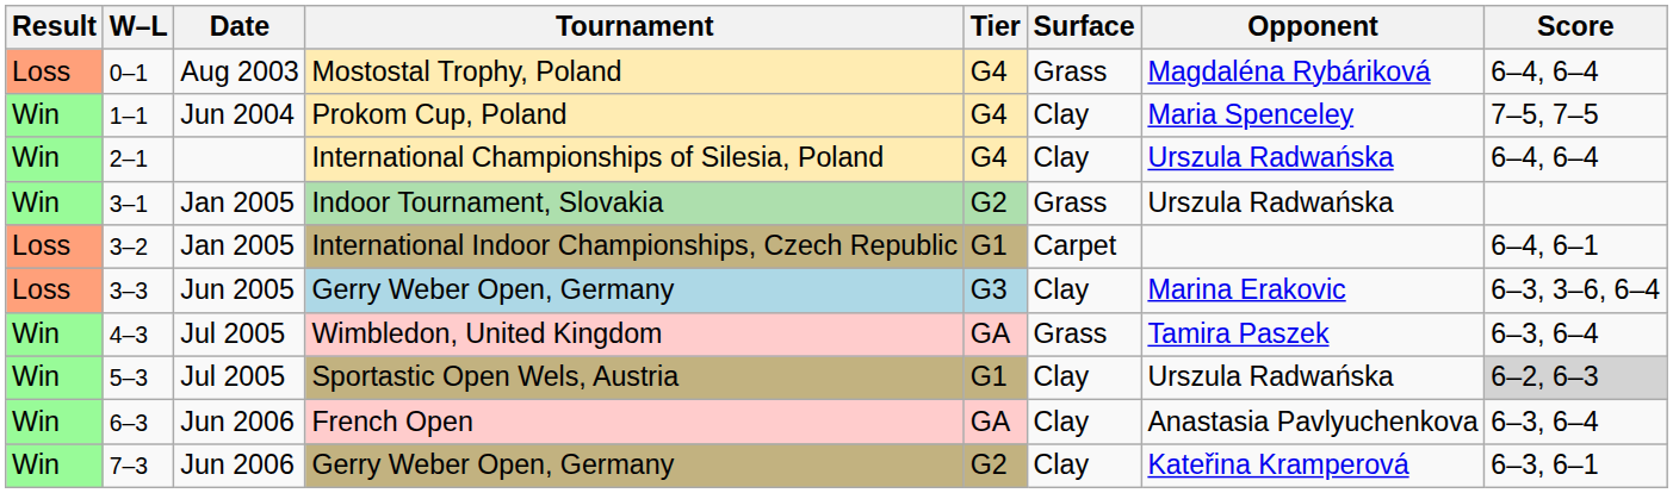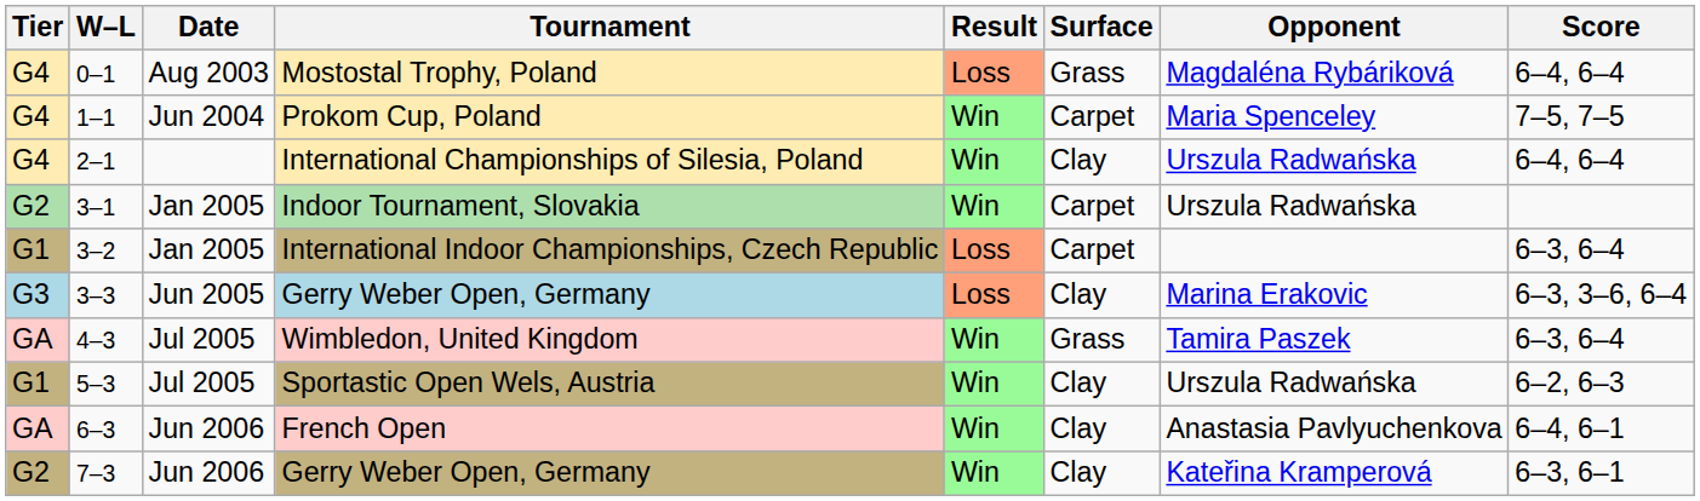columns swapped: Result <-> Tier
Prokom Cup, Poland | Surface: Clay -> Carpet
Indoor Tournament, Slovakia | Surface: Grass -> Carpet
International Indoor Championships, Czech Republic | Score: 6–4, 6–1 -> 6–3, 6–4
Sportastic Open Wels, Austria | Score: lightgrey background -> no background
French Open | Score: 6–3, 6–4 -> 6–4, 6–1
